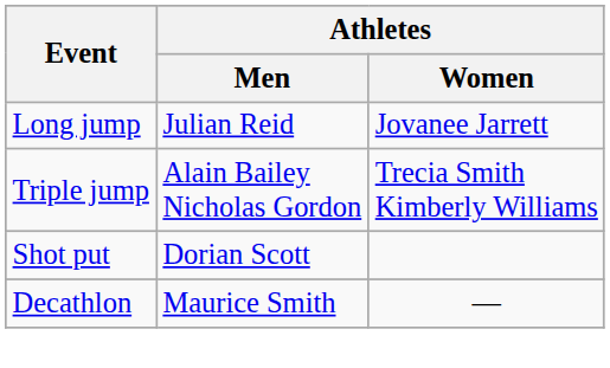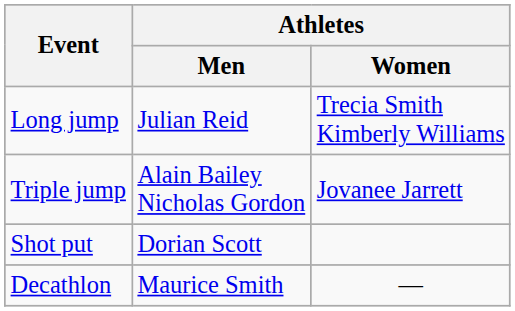Long jump | Athletes / Women: Jovanee Jarrett -> Trecia Smith Kimberly Williams
Triple jump | Athletes / Women: Trecia Smith Kimberly Williams -> Jovanee Jarrett
